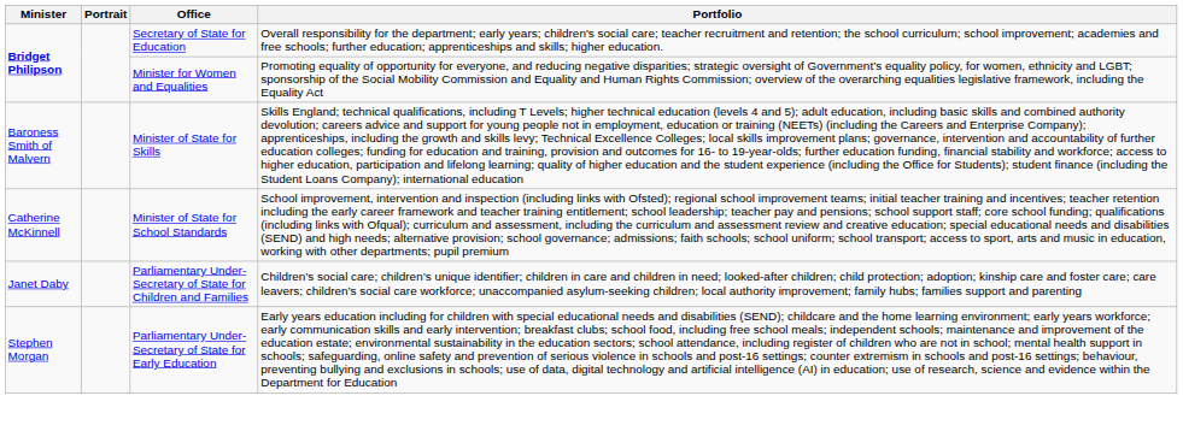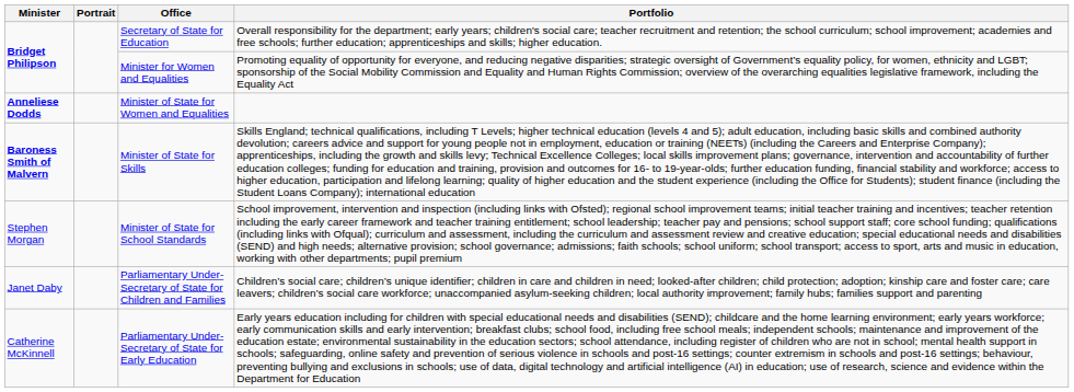+ row: Anneliese Dodds | Minister of State for Women and Equalities
Minister of State for Skills | Minister: normal -> bold
Minister of State for School Standards | Minister: Catherine McKinnell -> Stephen Morgan
Parliamentary Under-Secretary of State for Early Education | Minister: Stephen Morgan -> Catherine McKinnell
